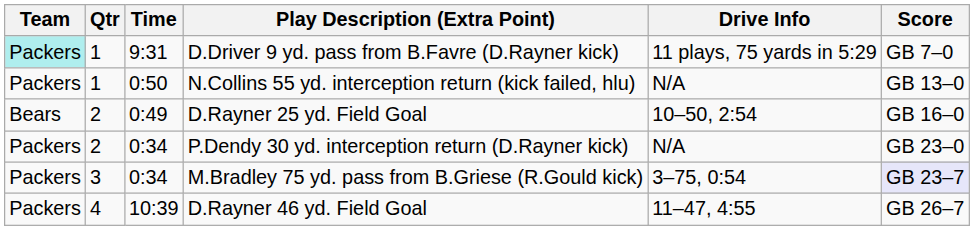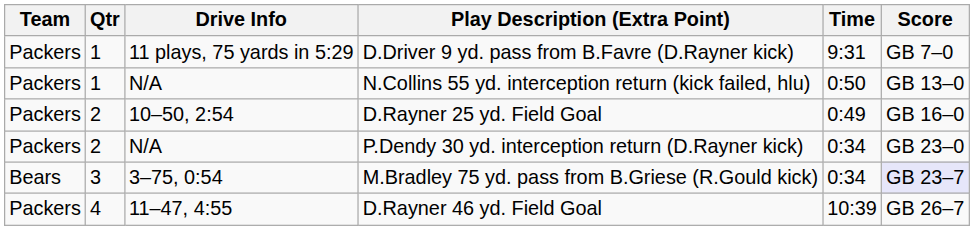columns swapped: Time <-> Drive Info
D.Driver 9 yd. pass from B.Favre (D.Rayner kick) | Team: paleturquoise background -> no background
D.Rayner 25 yd. Field Goal | Team: Bears -> Packers
M.Bradley 75 yd. pass from B.Griese (R.Gould kick) | Team: Packers -> Bears
